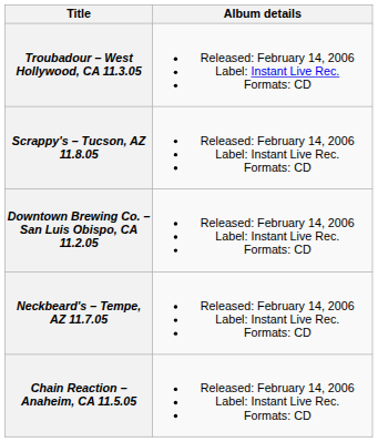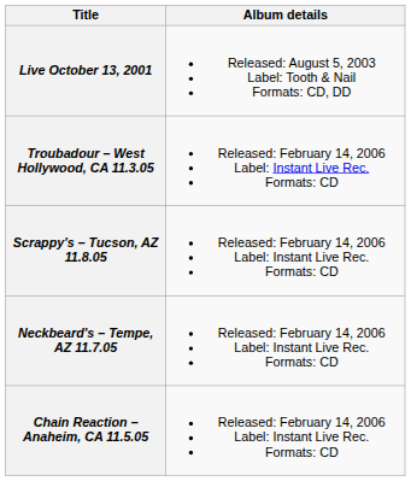+ row: Live October 13, 2001 | Released: August 5, 2003 Label: Tooth & Nail Formats: CD, DD
- row: Downtown Brewing Co. – San Luis Obispo, CA 11.2.05 | Released: February 14, 2006 Label: Instant Live Rec. Formats: CD
